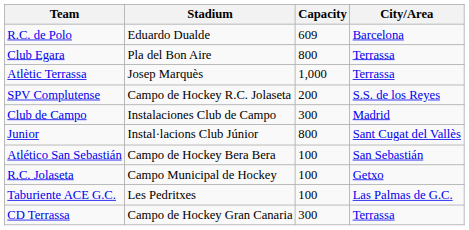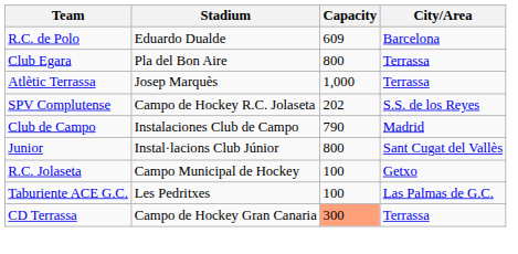SPV Complutense | Capacity: 200 -> 202
Club de Campo | Capacity: 300 -> 790
- row: Atlético San Sebastián | Campo de Hockey Bera Bera | 100 | San Sebastián
CD Terrassa | Capacity: no background -> lightsalmon background
